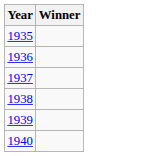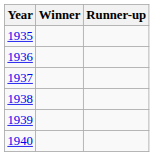+ column: Runner-up
